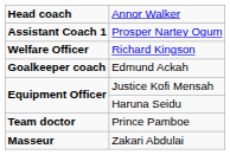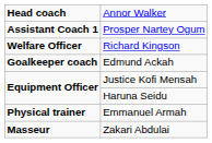- row: Team doctor | Prince Pamboe
+ row: Physical trainer | Emmanuel Armah
